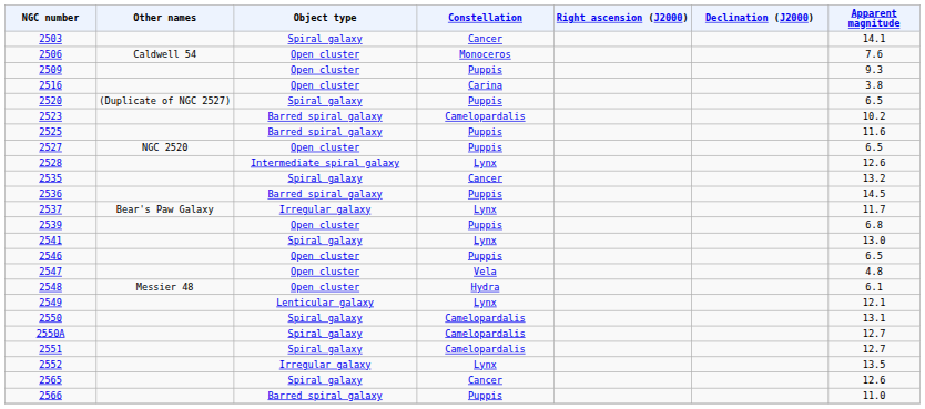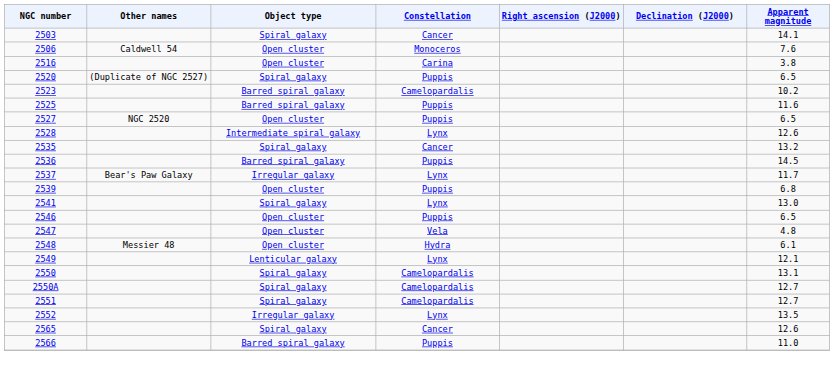- row: 2509 | Open cluster | Puppis | 9.3
